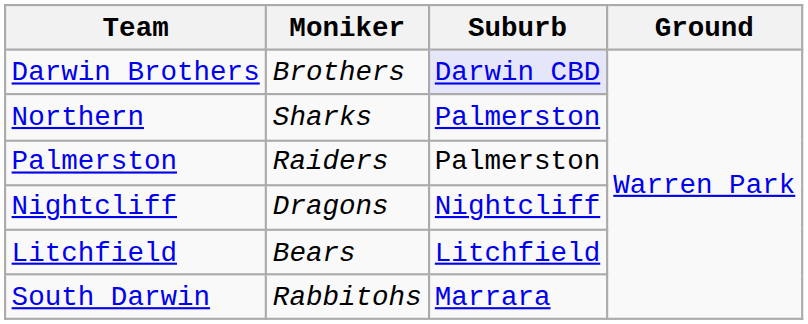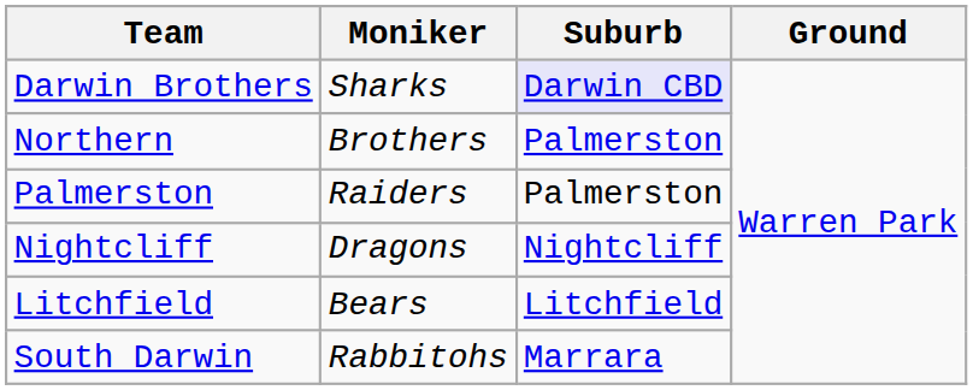Darwin Brothers | Moniker: Brothers -> Sharks
Northern | Moniker: Sharks -> Brothers
